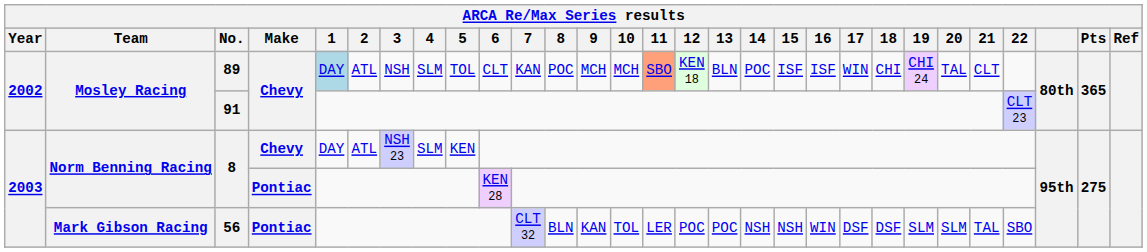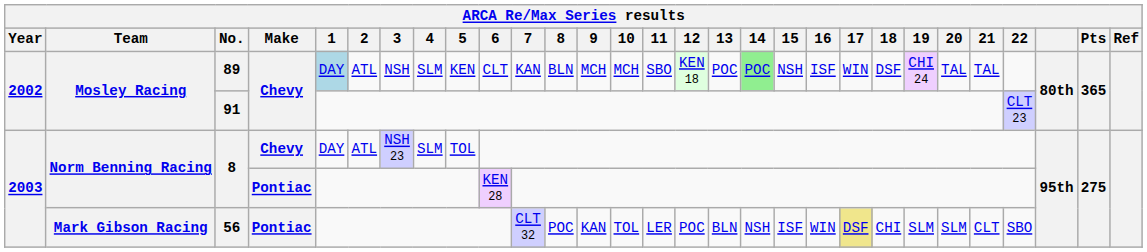89 | 5: TOL -> KEN
89 | 8: POC -> BLN
89 | 11: lightsalmon background -> no background
89 | 13: BLN -> POC
89 | 14: no background -> lightgreen background
89 | 15: ISF -> NSH
89 | 18: CHI -> DSF
89 | 21: CLT -> TAL
8 / Chevy | 5: KEN -> TOL
56 | 8: BLN -> POC
56 | 13: POC -> BLN
56 | 15: NSH -> ISF
56 | 17: no background -> khaki background
56 | 18: DSF -> CHI
56 | 21: TAL -> CLT
